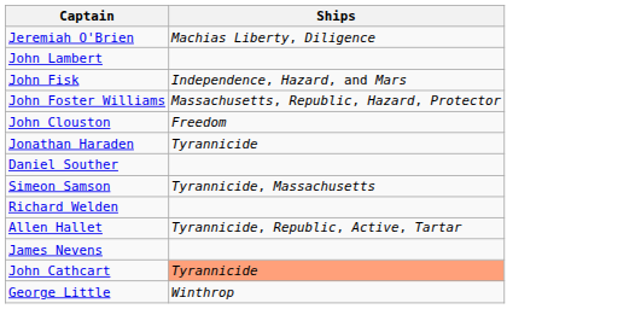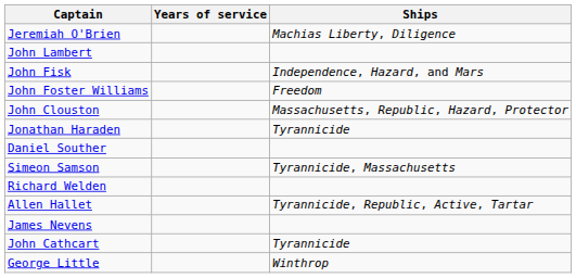+ column: Years of service
John Foster Williams | Ships: Massachusetts, Republic, Hazard, Protector -> Freedom
John Clouston | Ships: Freedom -> Massachusetts, Republic, Hazard, Protector
John Cathcart | Ships: lightsalmon background -> no background
